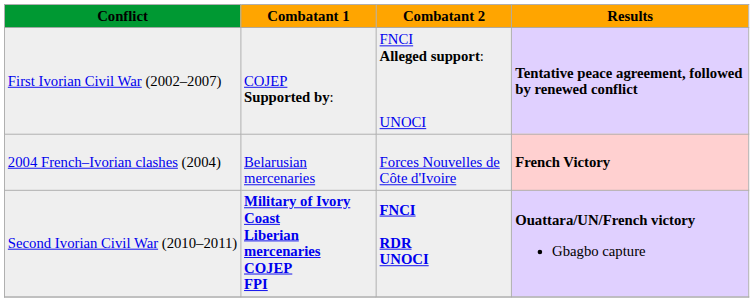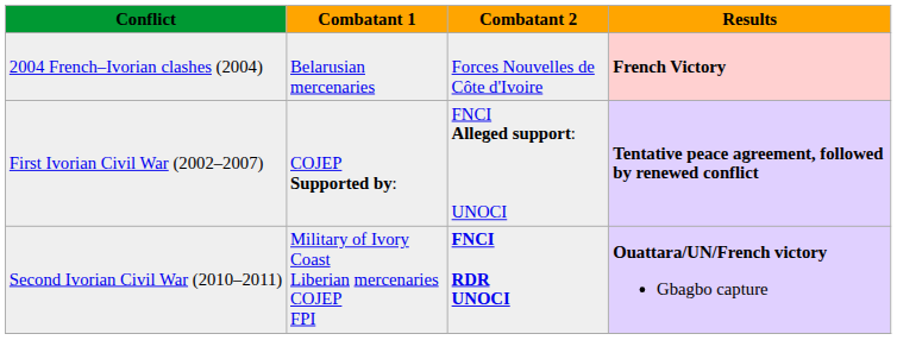rows swapped: First Ivorian Civil War (2002–2007) <-> 2004 French–Ivorian clashes (2004)
Second Ivorian Civil War (2010–2011) | Combatant 1: bold -> normal
